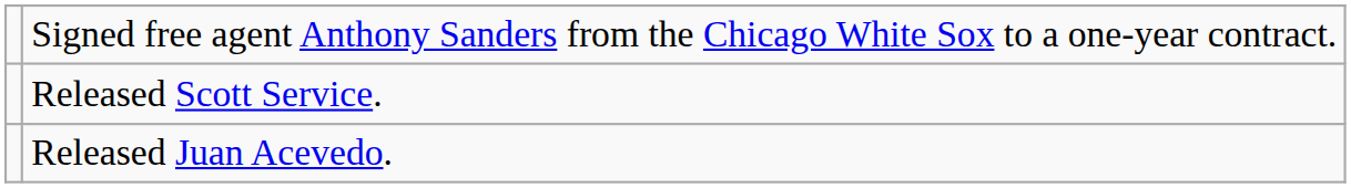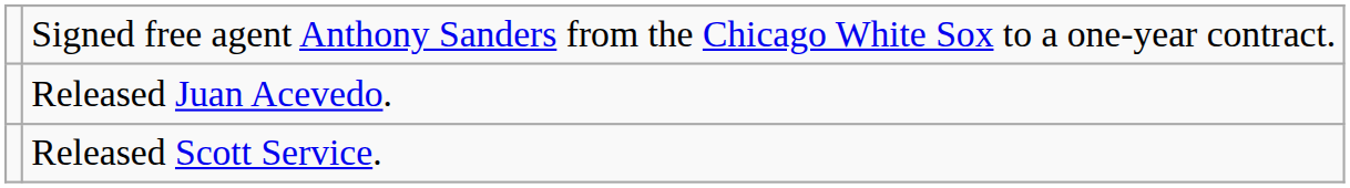rows swapped: Released Juan Acevedo. <-> Released Scott Service.
